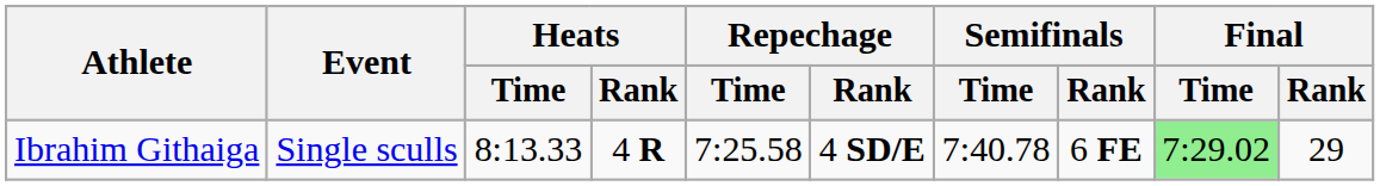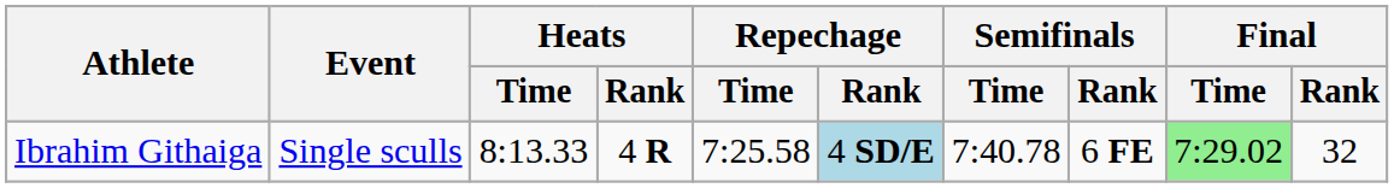Ibrahim Githaiga | Repechage / Rank: no background -> lightblue background
Ibrahim Githaiga | Final / Rank: 29 -> 32
